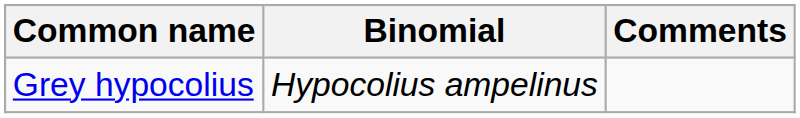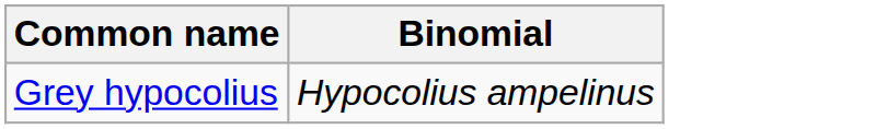- column: Comments
